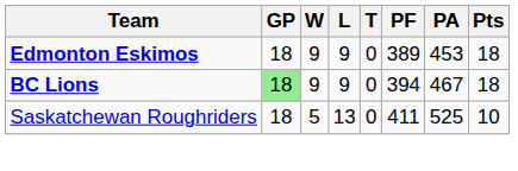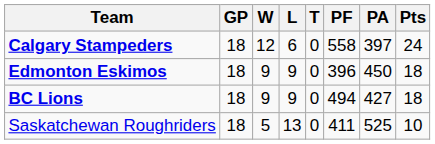+ row: Calgary Stampeders | 18 | 12 | 6 | 0 | 558 | 397 | 24
Edmonton Eskimos | PF: 389 -> 396
Edmonton Eskimos | PA: 453 -> 450
BC Lions | GP: lightgreen background -> no background
BC Lions | PF: 394 -> 494
BC Lions | PA: 467 -> 427
